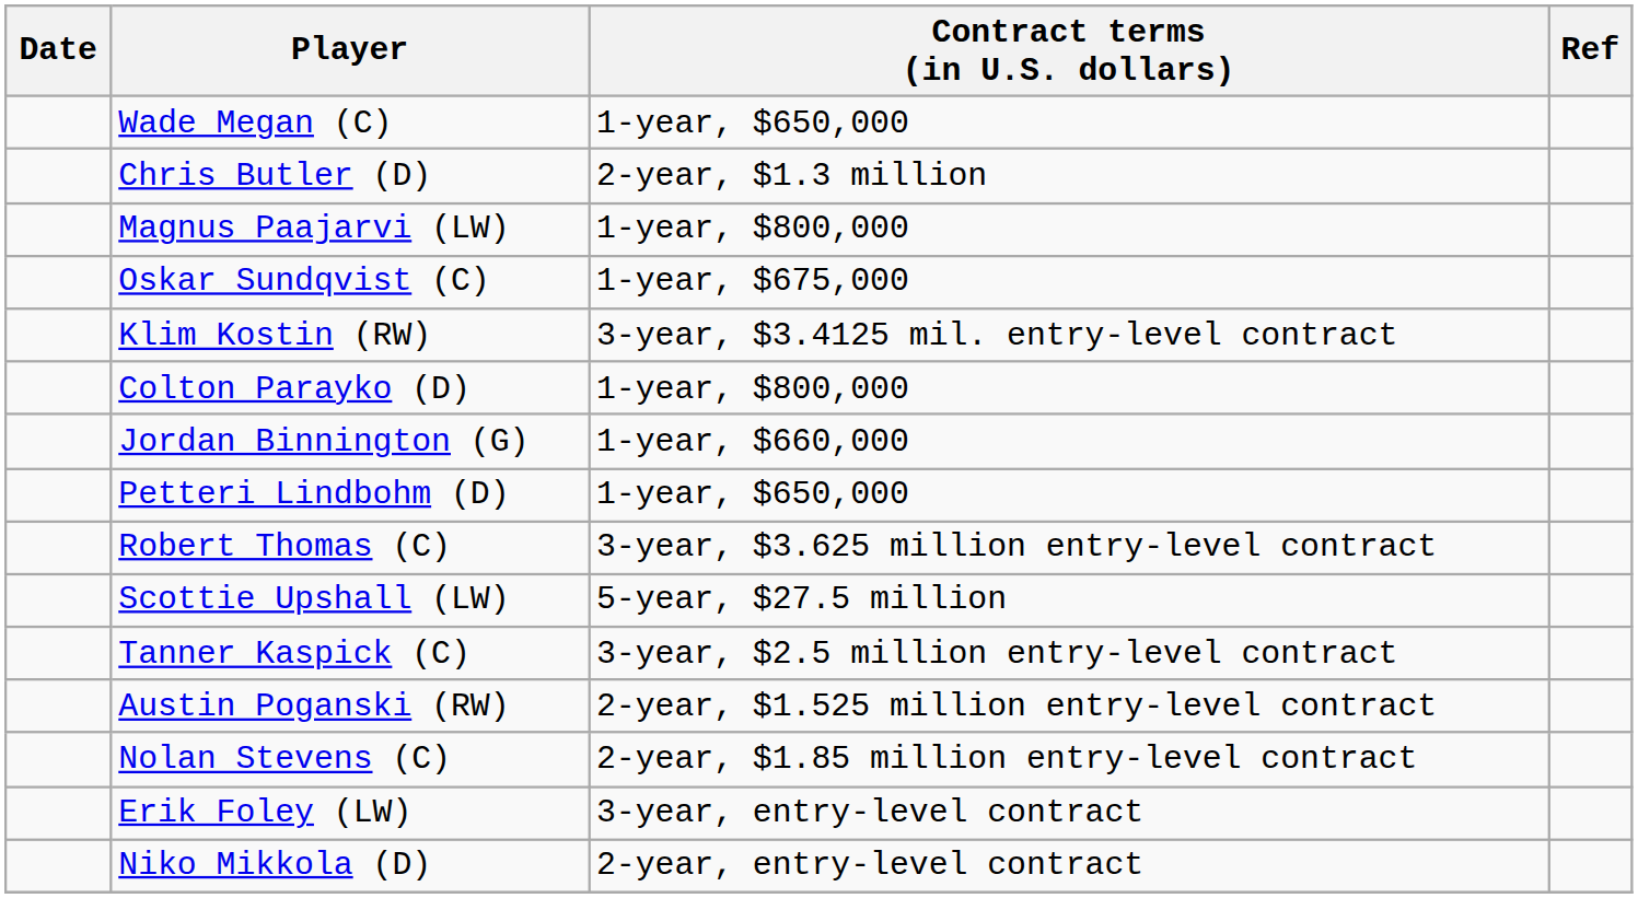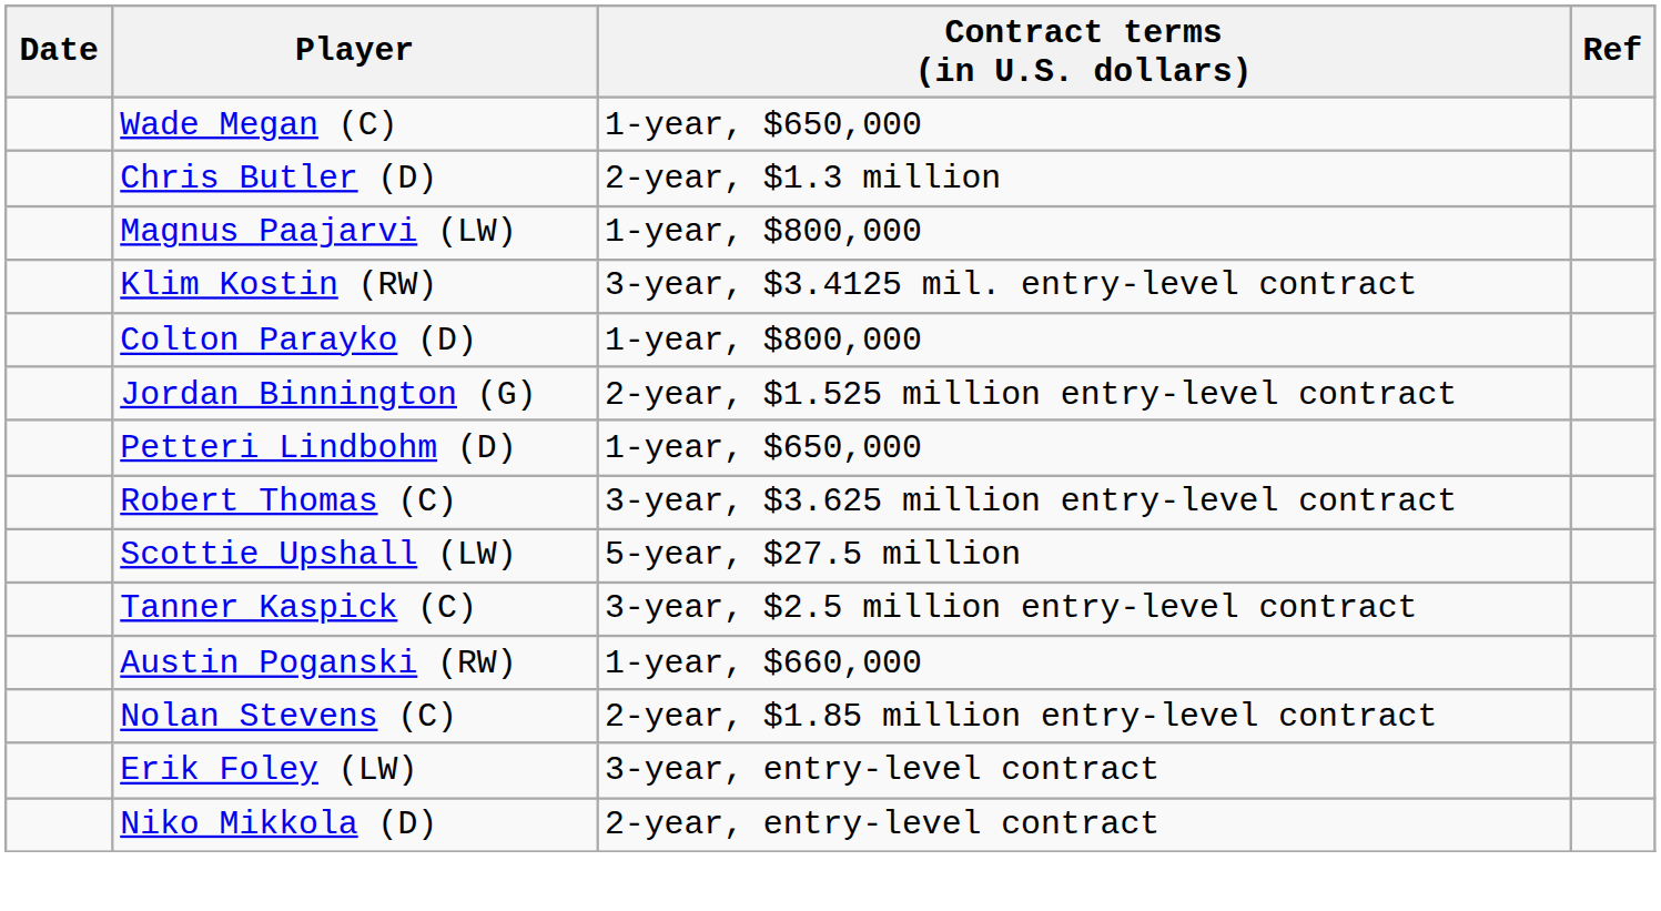- row: Oskar Sundqvist (C) | 1-year, $675,000
Jordan Binnington (G) | Contract terms (in U.S. dollars): 1-year, $660,000 -> 2-year, $1.525 million entry-level contract
Austin Poganski (RW) | Contract terms (in U.S. dollars): 2-year, $1.525 million entry-level contract -> 1-year, $660,000
